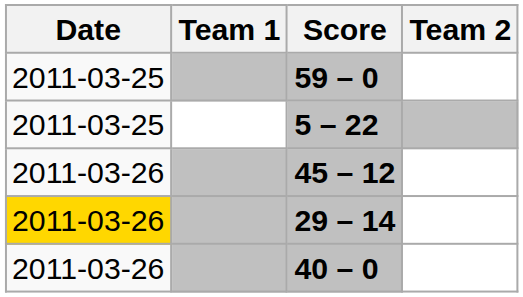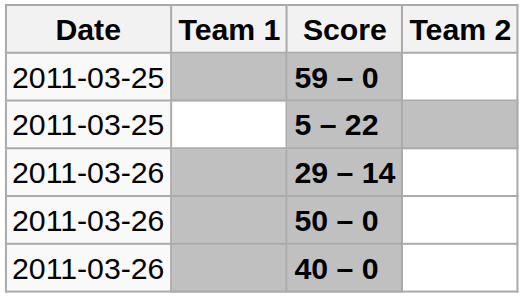- row: 2011-03-26 | 45 – 12
29 – 14 | Date: gold background -> no background
+ row: 2011-03-26 | 50 – 0
